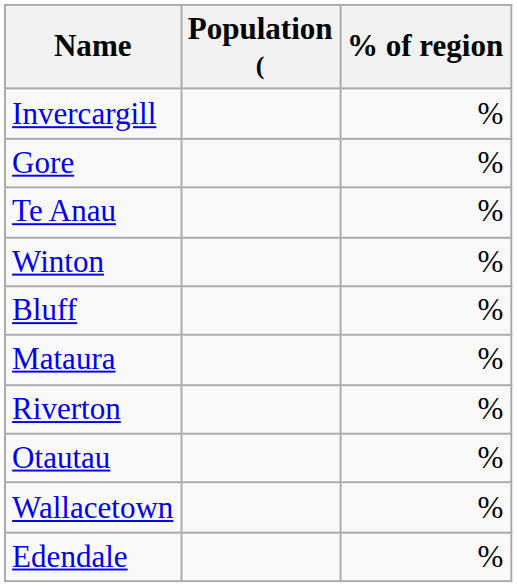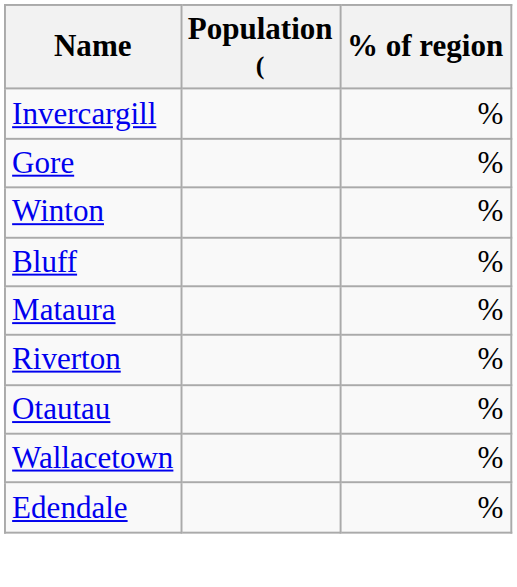- row: Te Anau | %
